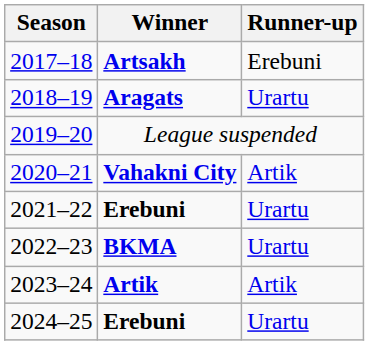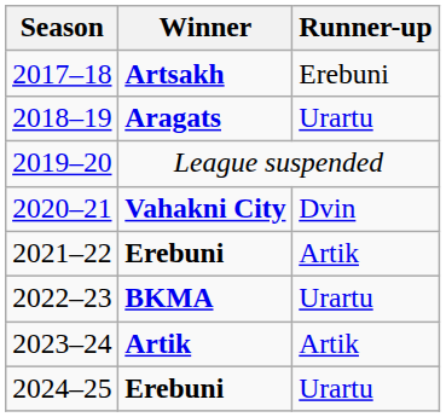2020–21 | Runner-up: Artik -> Dvin
2021–22 | Runner-up: Urartu -> Artik
